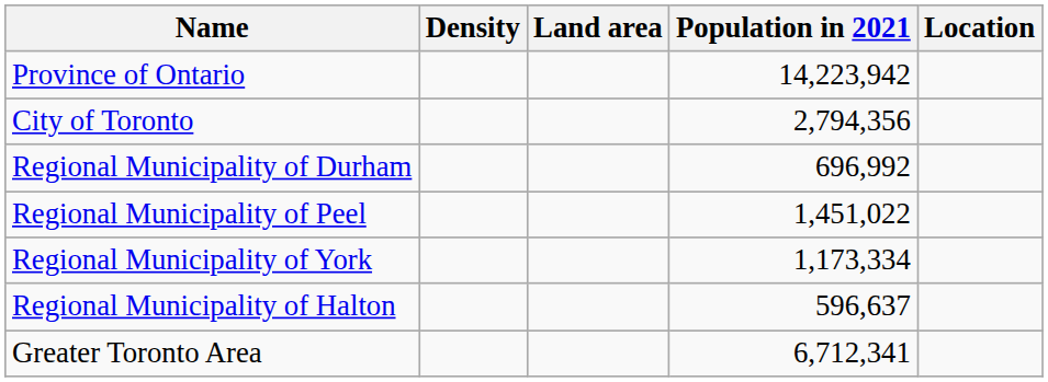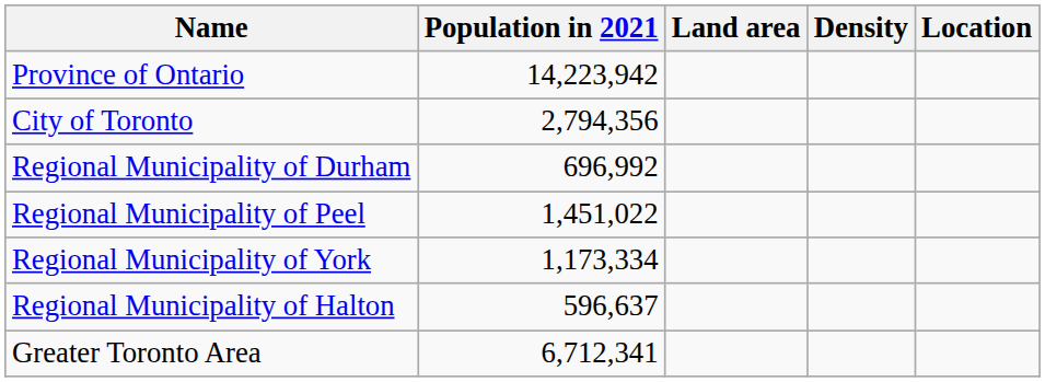columns swapped: Population in 2021 <-> Density
